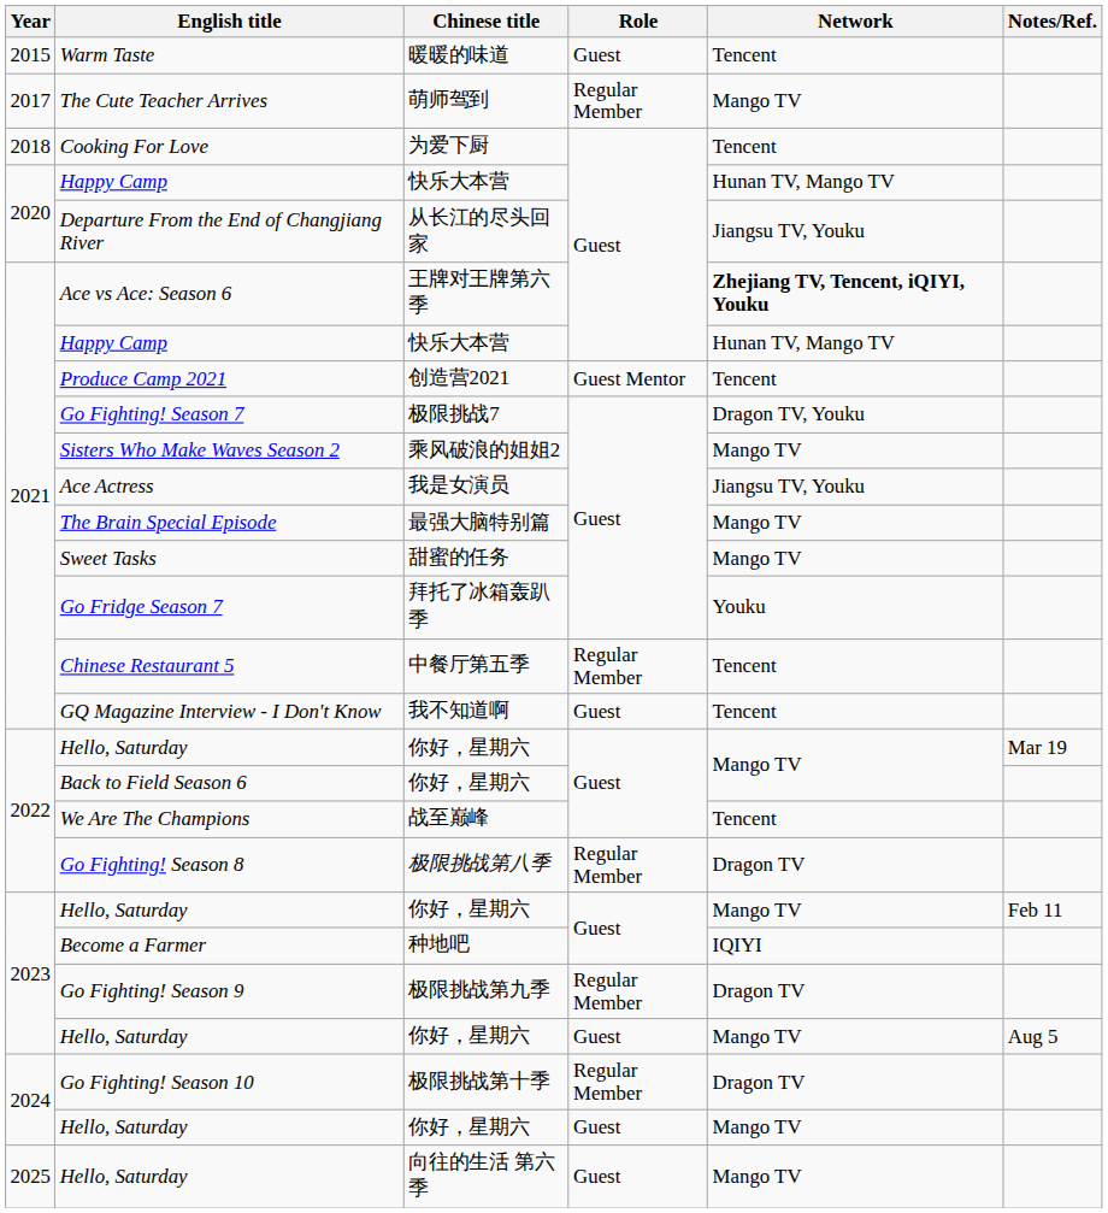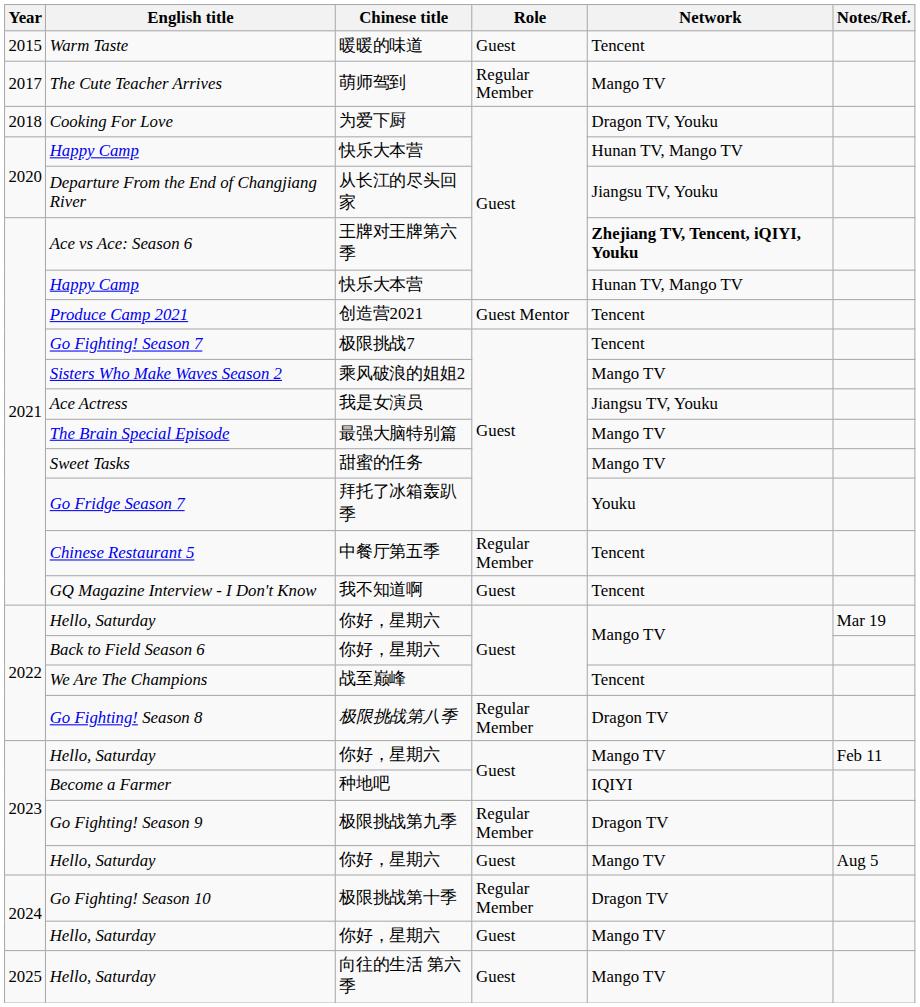Cooking For Love | Network: Tencent -> Dragon TV, Youku
Go Fighting! Season 7 | Network: Dragon TV, Youku -> Tencent
